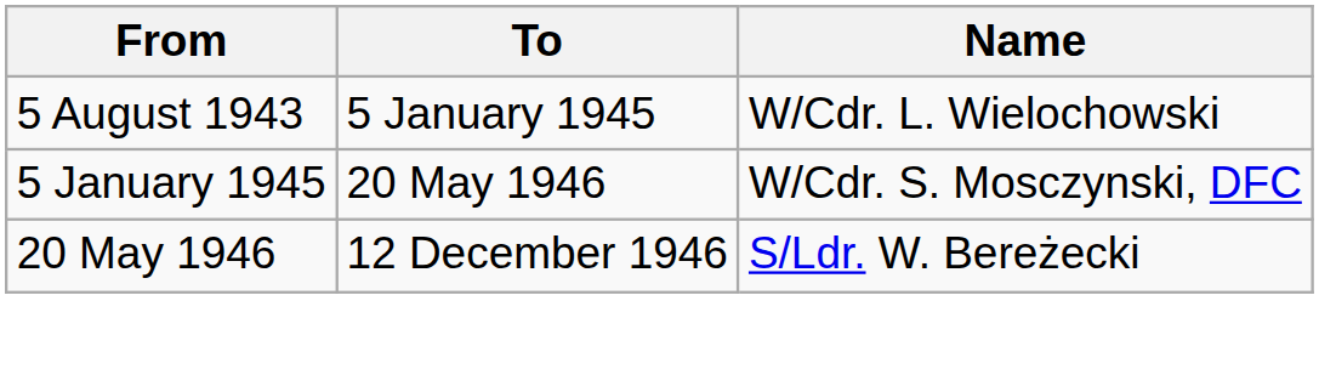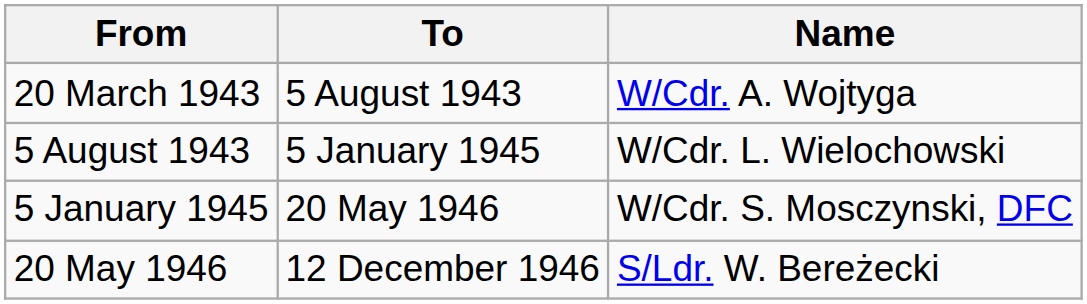+ row: 20 March 1943 | 5 August 1943 | W/Cdr. A. Wojtyga
